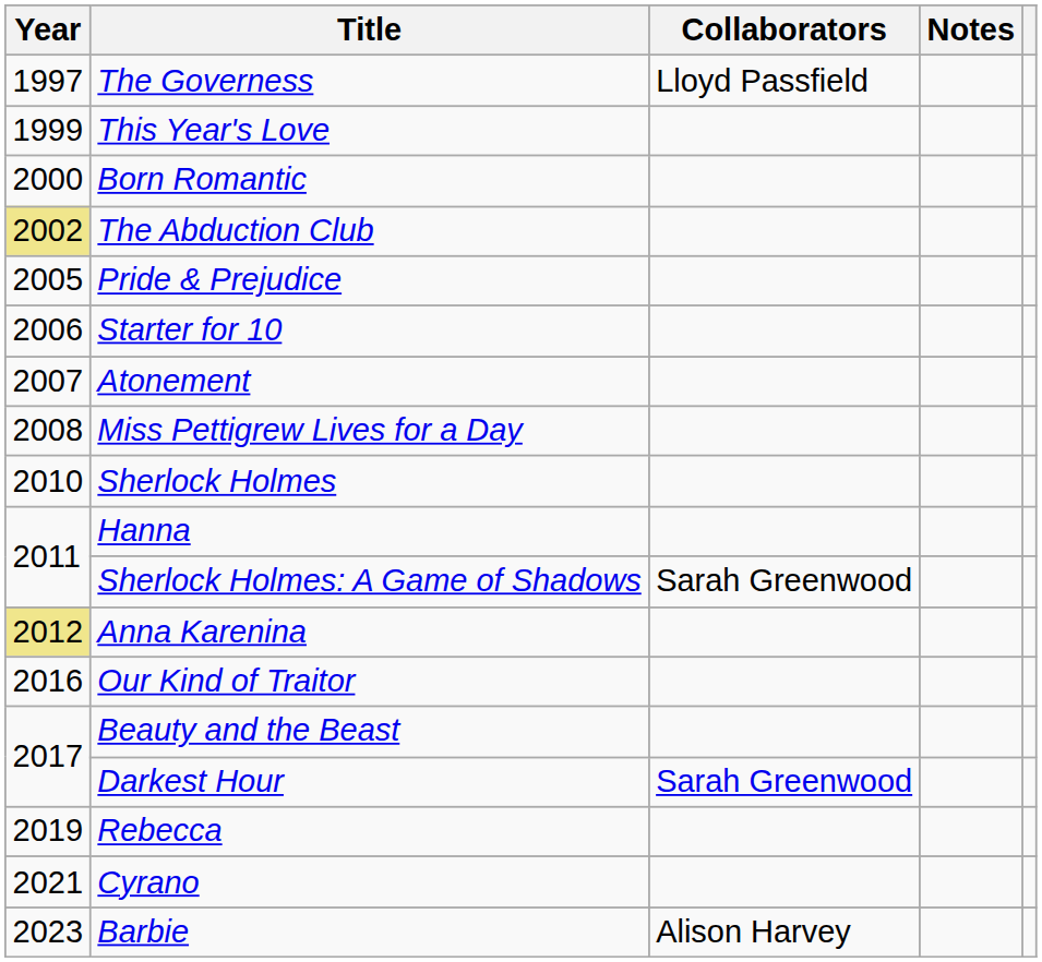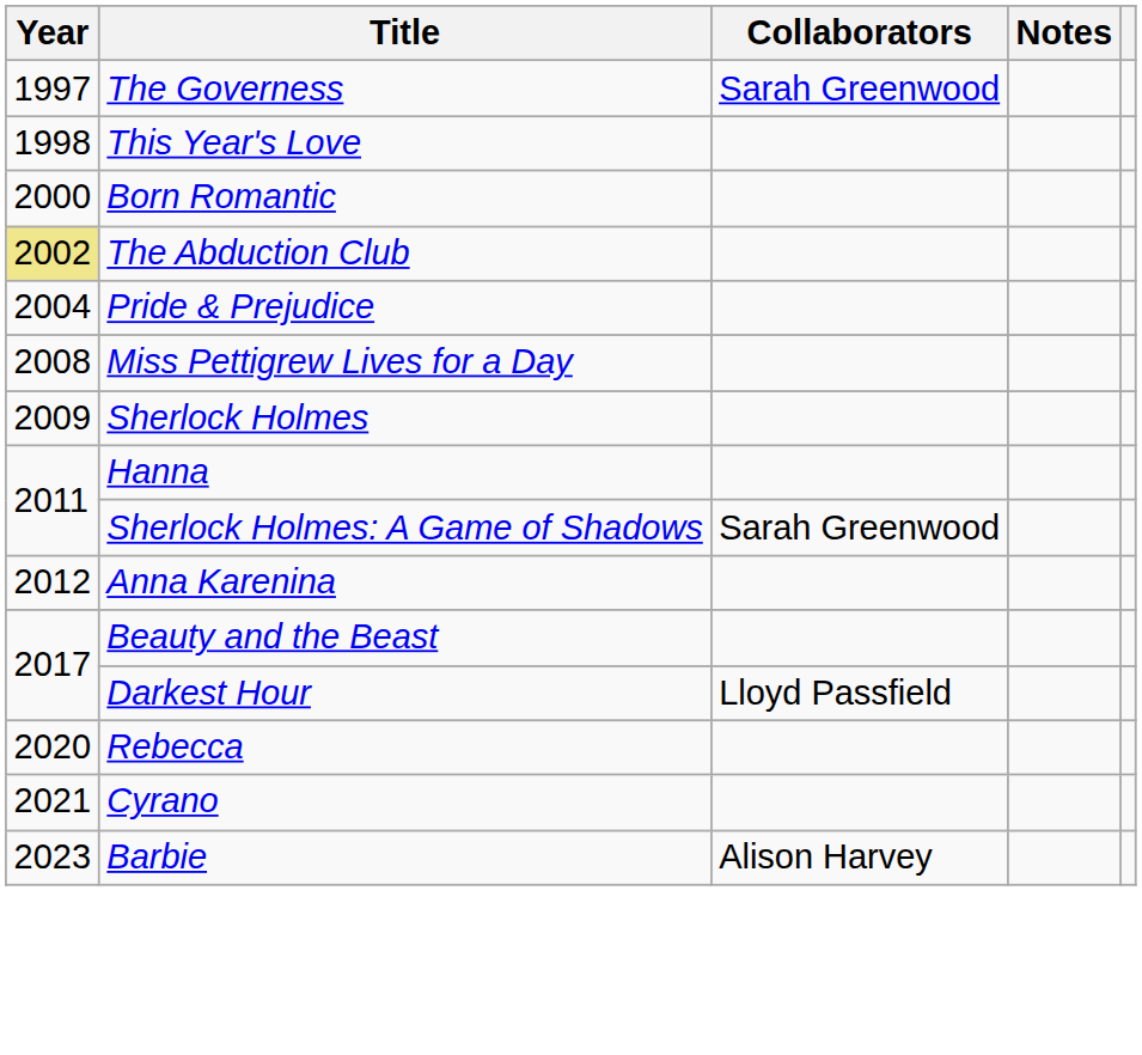The Governess | Collaborators: Lloyd Passfield -> Sarah Greenwood
This Year's Love | Year: 1999 -> 1998
Pride & Prejudice | Year: 2005 -> 2004
- row: 2006 | Starter for 10
- row: 2007 | Atonement
Sherlock Holmes | Year: 2010 -> 2009
Anna Karenina | Year: khaki background -> no background
- row: 2016 | Our Kind of Traitor
Darkest Hour | Collaborators: Sarah Greenwood -> Lloyd Passfield
Rebecca | Year: 2019 -> 2020
